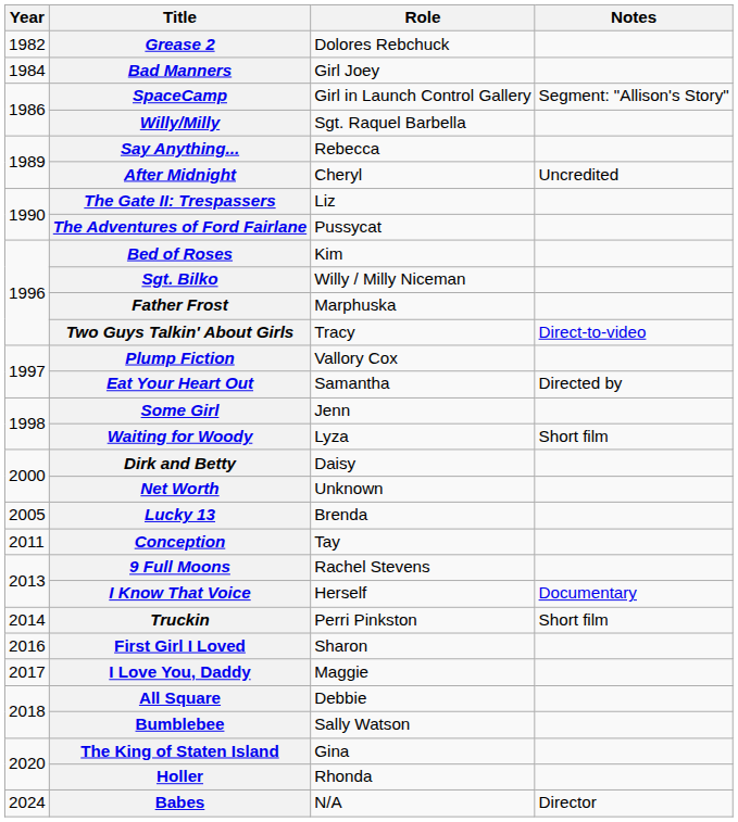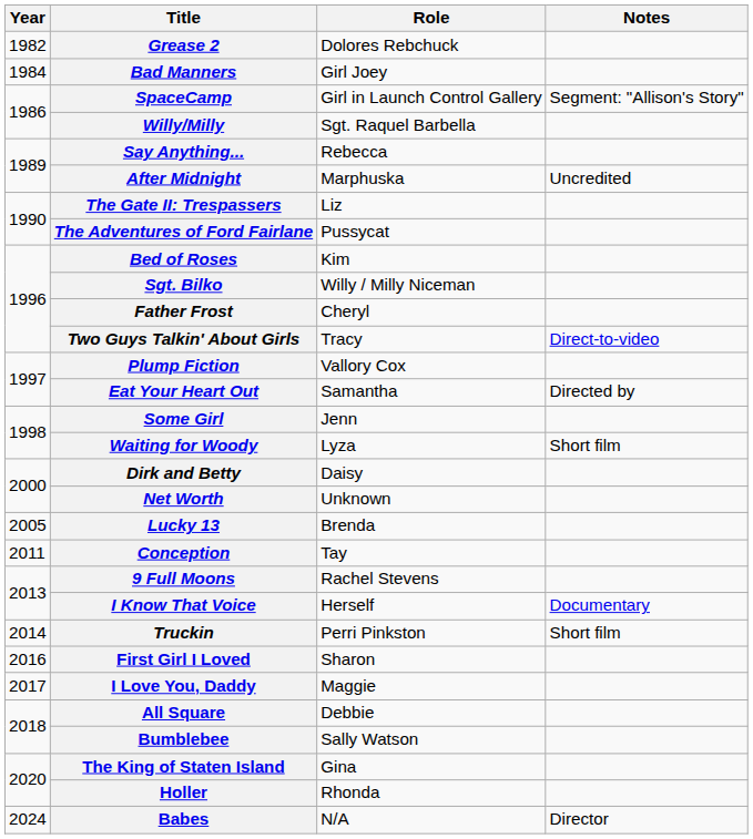After Midnight | Role: Cheryl -> Marphuska
Father Frost | Role: Marphuska -> Cheryl
